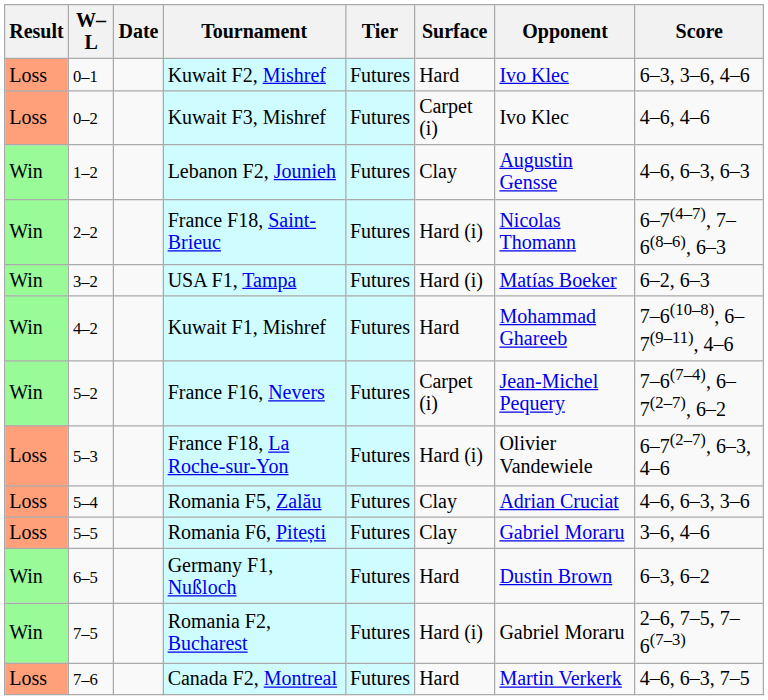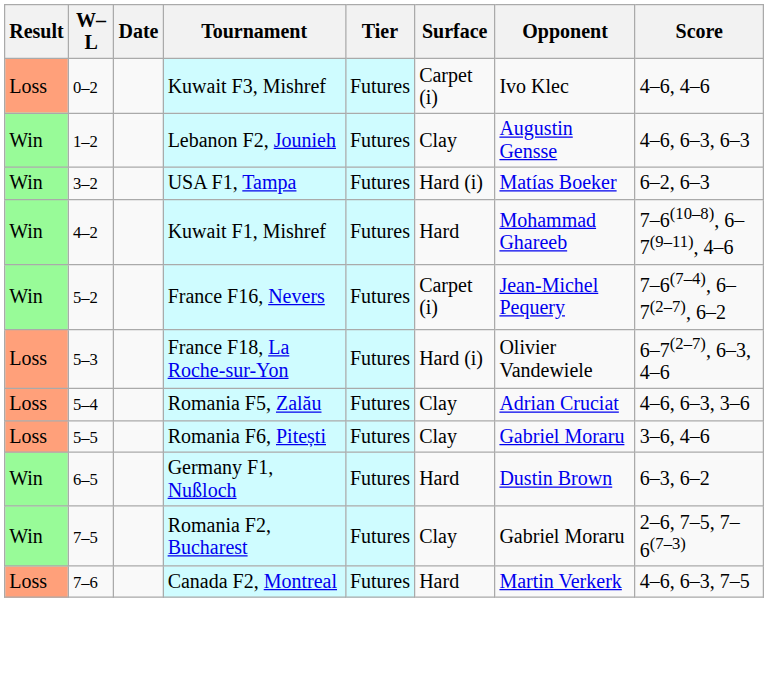- row: Loss | 0–1 | Kuwait F2, Mishref | Futures | Hard | Ivo Klec | 6–3, 3–6, 4–6
- row: Win | 2–2 | France F18, Saint-Brieuc | Futures | Hard (i) | Nicolas Thomann | 6–7(4–7), 7–6(8–6), 6–3
Romania F2, Bucharest | Surface: Hard (i) -> Clay
